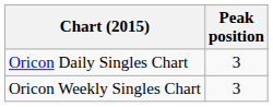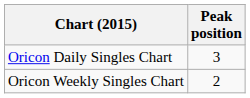Oricon Weekly Singles Chart | Peak position: 3 -> 2
